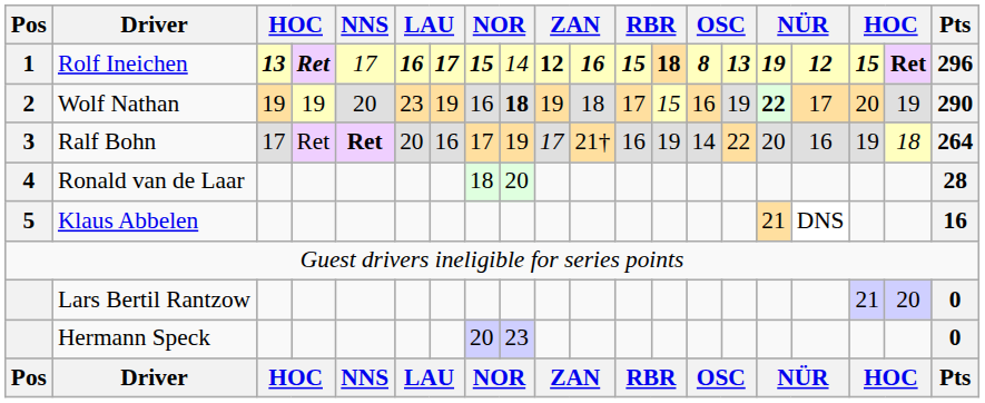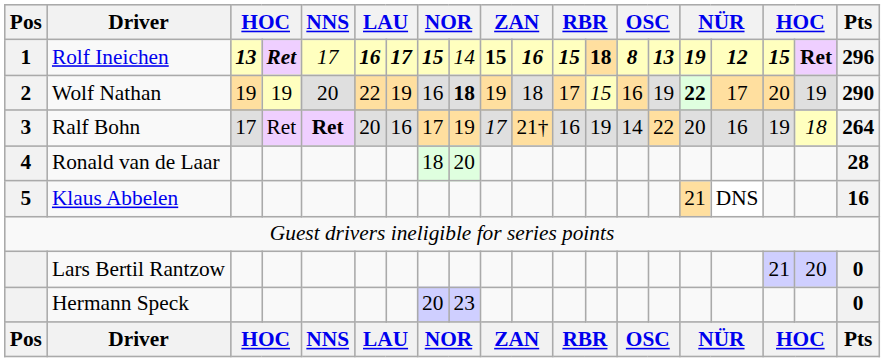Rolf Ineichen | column 10: 12 -> 15
Wolf Nathan | column 6: 23 -> 22
